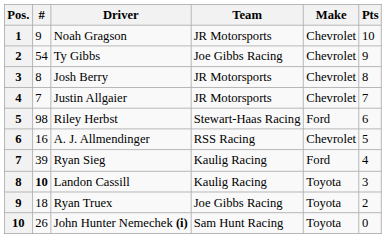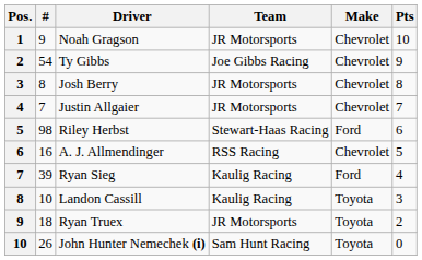Landon Cassill | #: bold -> normal
Ryan Truex | Team: Joe Gibbs Racing -> JR Motorsports
